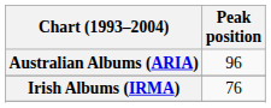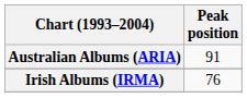Australian Albums (ARIA) | Peak position: 96 -> 91
